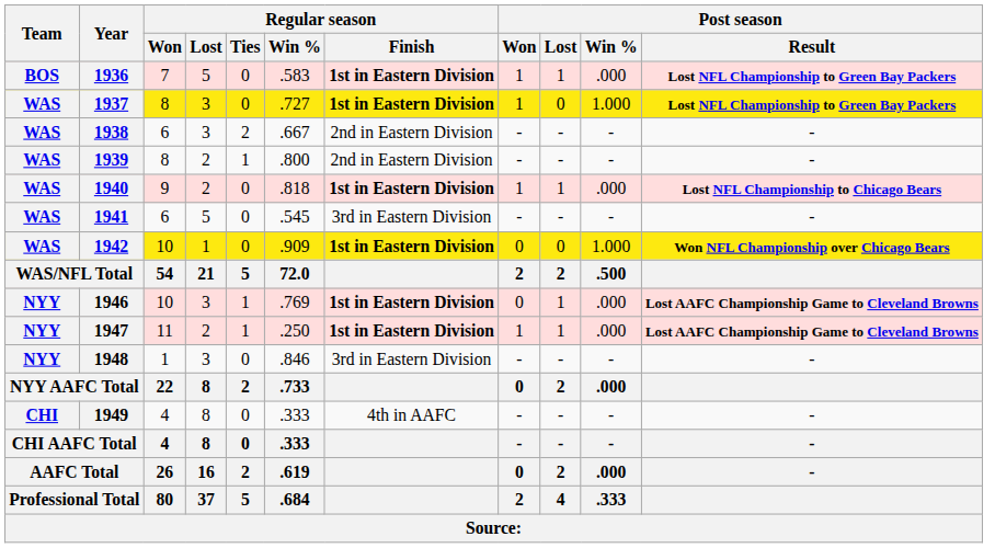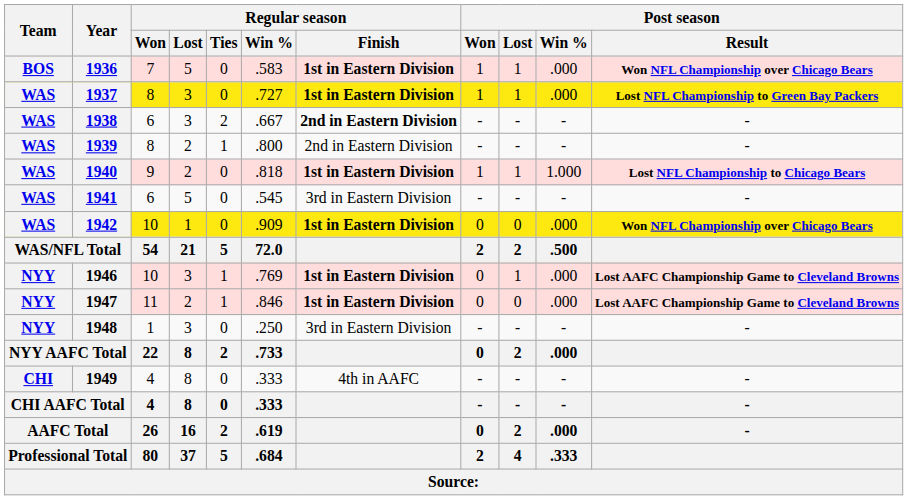1936 | Post season / Result: Lost NFL Championship to Green Bay Packers -> Won NFL Championship over Chicago Bears
1937 | Post season / Lost: 0 -> 1
1937 | Post season / Win %: 1.000 -> .000
1938 | Regular season / Finish: normal -> bold
1940 | Post season / Win %: .000 -> 1.000
1942 | Post season / Win %: 1.000 -> .000
1947 | Regular season / Win %: .250 -> .846
1947 | Post season / Won: 1 -> 0
1947 | Post season / Lost: 1 -> 0
1948 | Regular season / Win %: .846 -> .250
